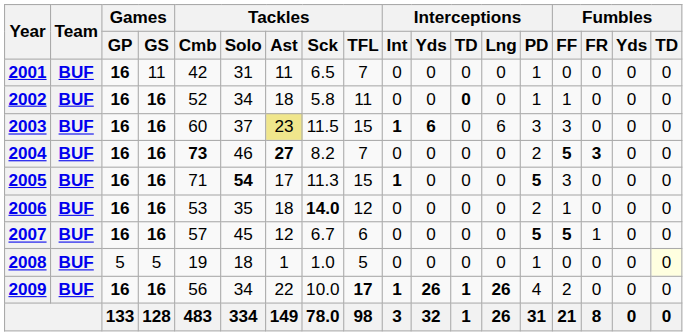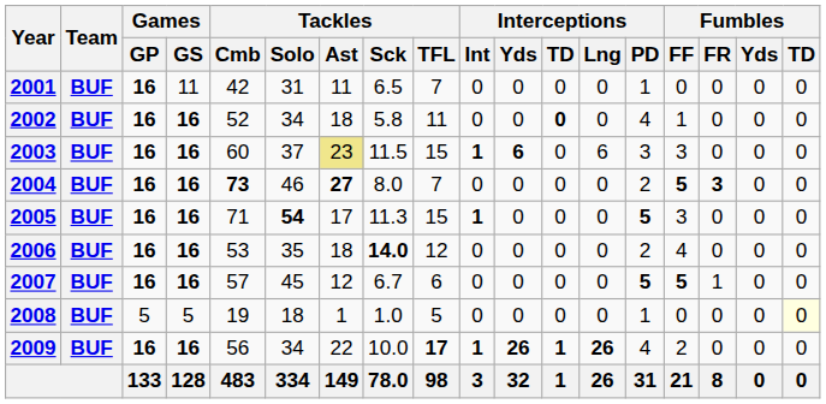2002 | Interceptions / PD: 1 -> 4
2004 | Tackles / Sck: 8.2 -> 8.0
2006 | Fumbles / FF: 1 -> 4
